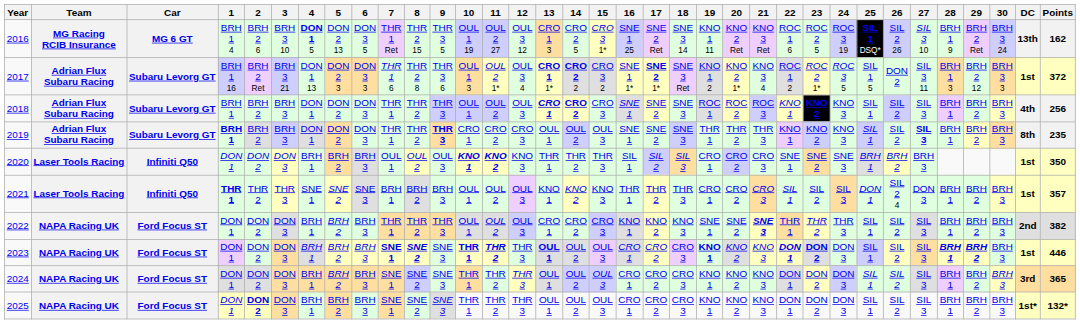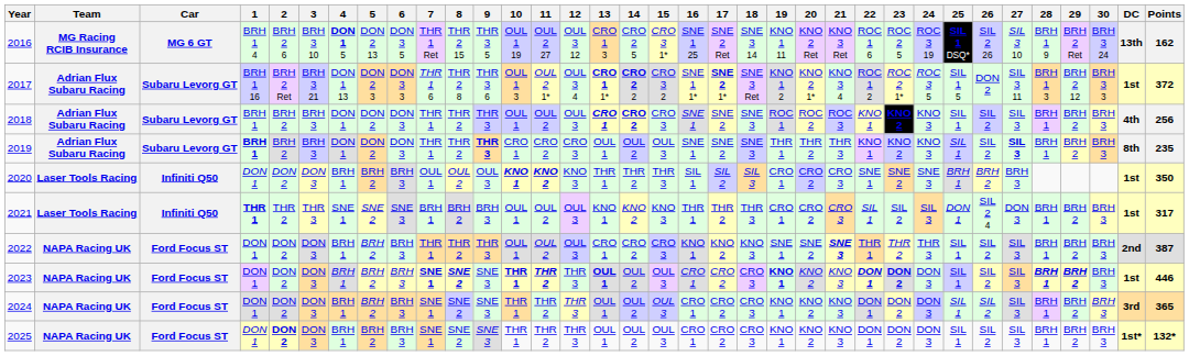2021 | Points: 357 -> 317
2022 | Points: 382 -> 387
